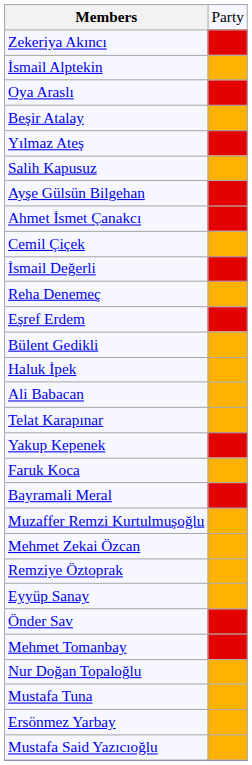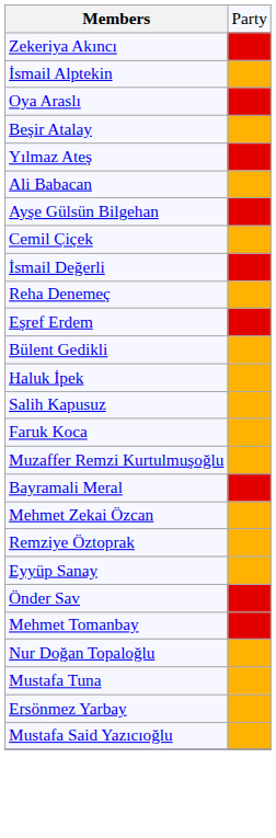rows swapped: Ali Babacan <-> Salih Kapusuz
- row: Ahmet İsmet Çanakcı
- row: Telat Karapınar
- row: Yakup Kepenek
rows swapped: Muzaffer Remzi Kurtulmuşoğlu <-> Bayramali Meral
